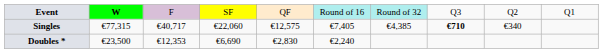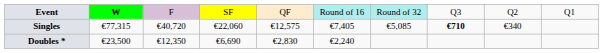Singles | column 3: €40,717 -> €40,720
Singles | column 7: €4,385 -> €5,085
Doubles * | column 3: €12,353 -> €12,350
